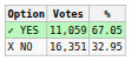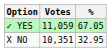X NO | Votes: 16,351 -> 10,351
